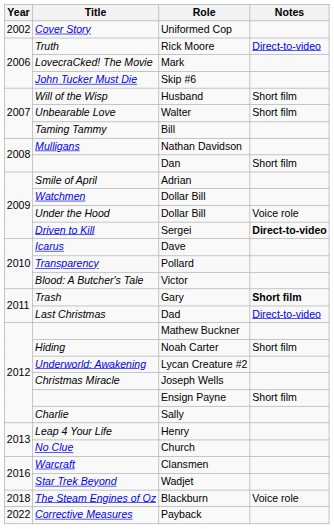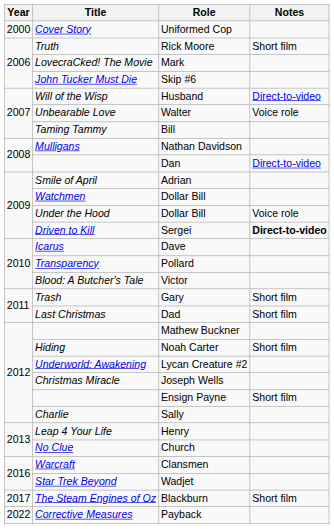Uniformed Cop | Year: 2002 -> 2000
Rick Moore | Notes: Direct-to-video -> Short film
Husband | Notes: Short film -> Direct-to-video
Walter | Notes: Short film -> Voice role
Dan | Notes: Short film -> Direct-to-video
Gary | Notes: bold -> normal
Dad | Notes: Direct-to-video -> Short film
Blackburn | Year: 2018 -> 2017
Blackburn | Notes: Voice role -> Short film
